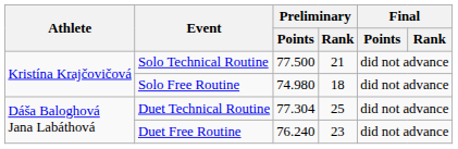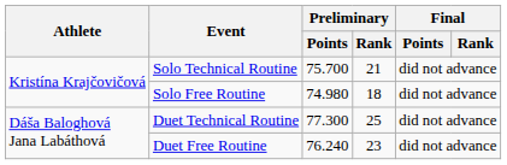Solo Technical Routine | Preliminary / Points: 77.500 -> 75.700
Duet Technical Routine | Preliminary / Points: 77.304 -> 77.300
